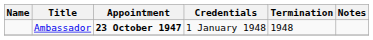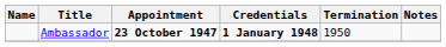Ambassador | Credentials: normal -> bold
Ambassador | Termination: 1948 -> 1950
